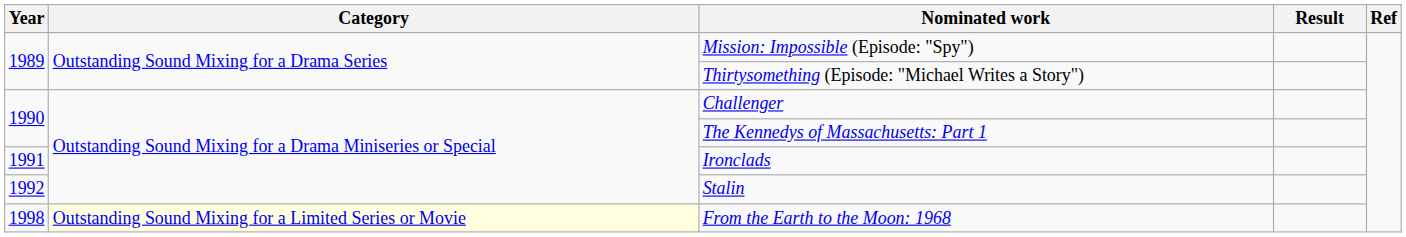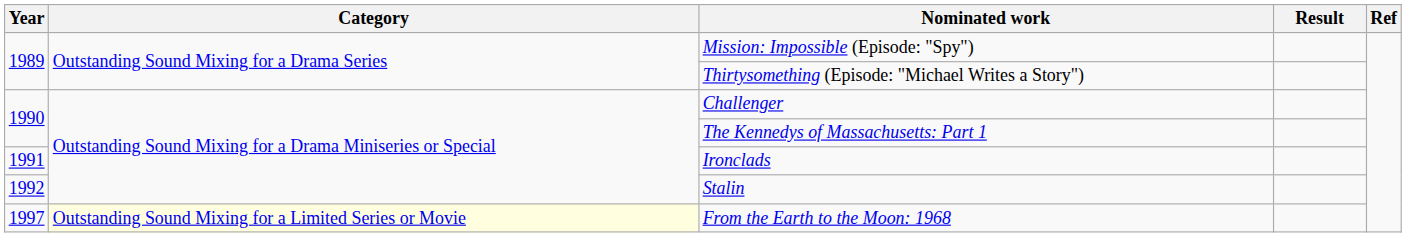From the Earth to the Moon: 1968 | Year: 1998 -> 1997
